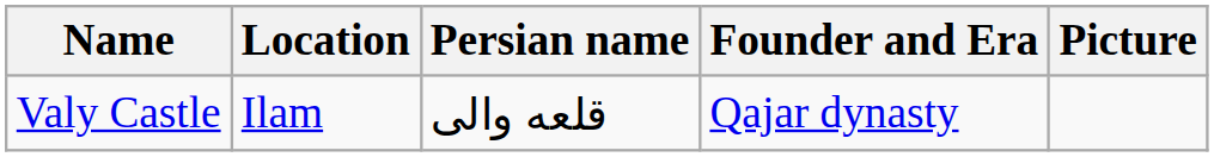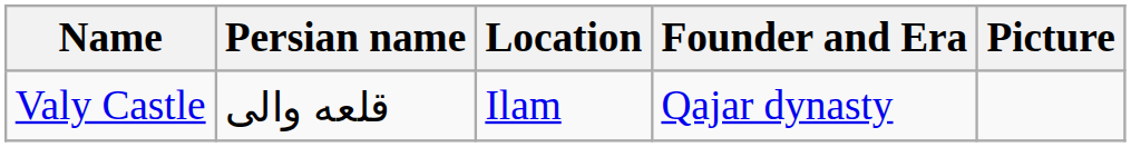columns swapped: Persian name <-> Location
